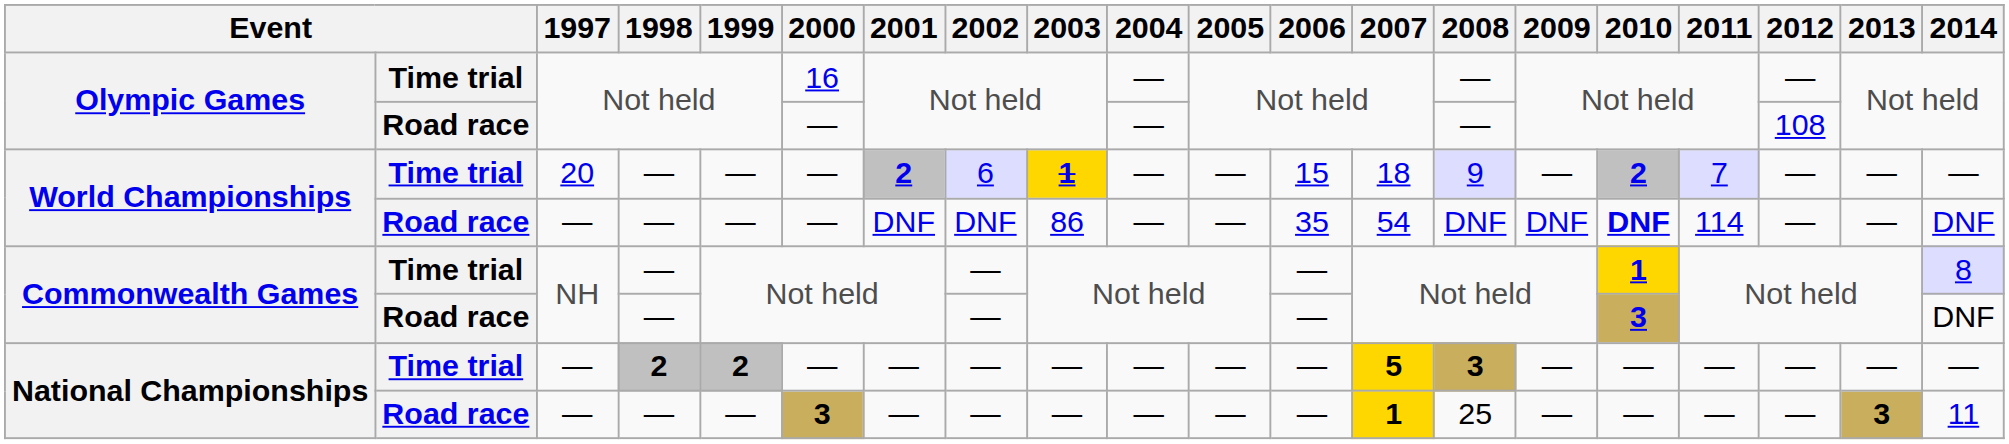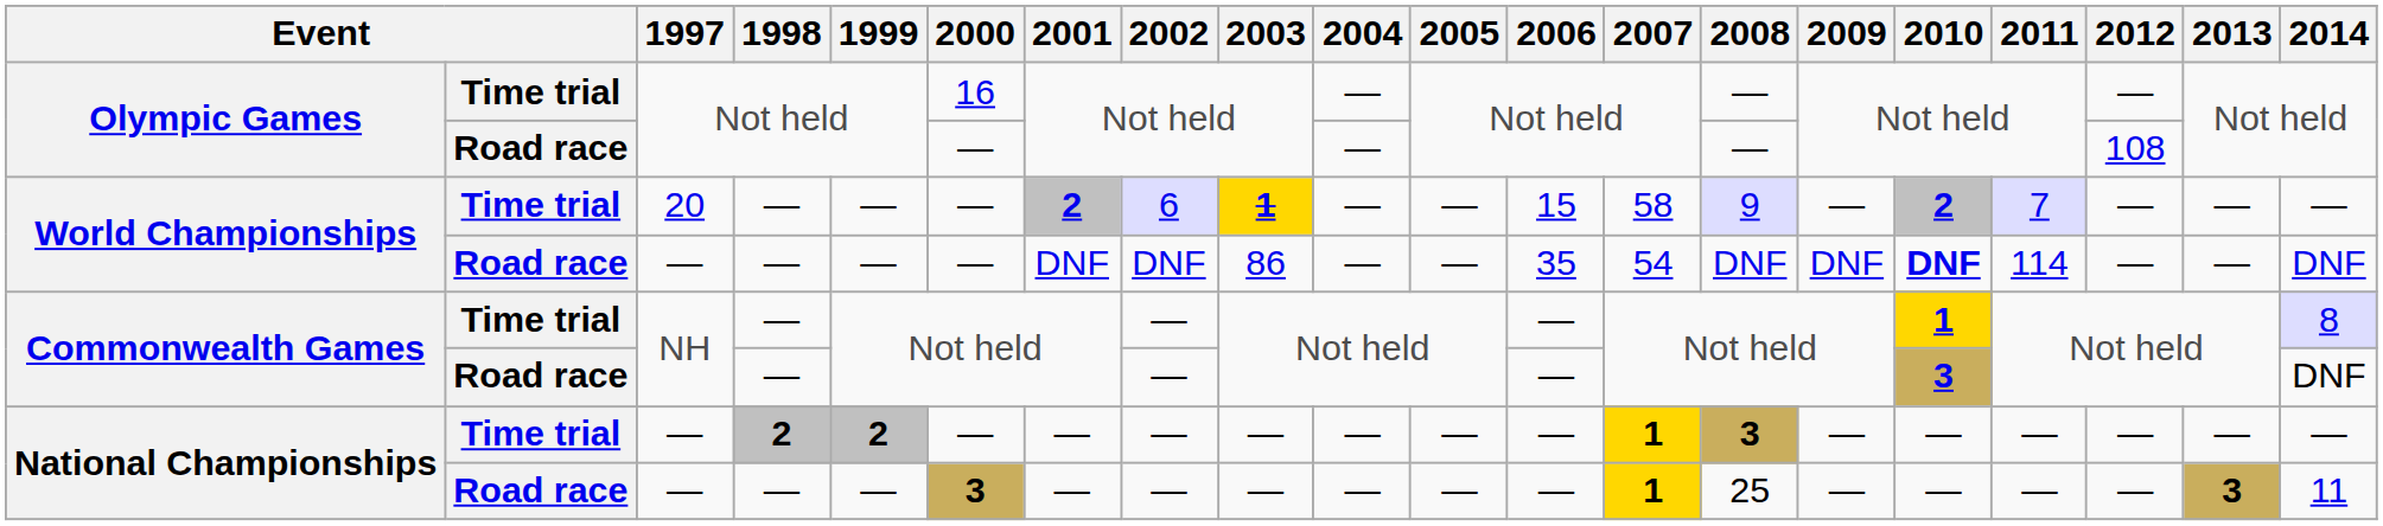World Championships / Time trial | 2007: 18 -> 58
National Championships / Time trial | 2007: 5 -> 1
